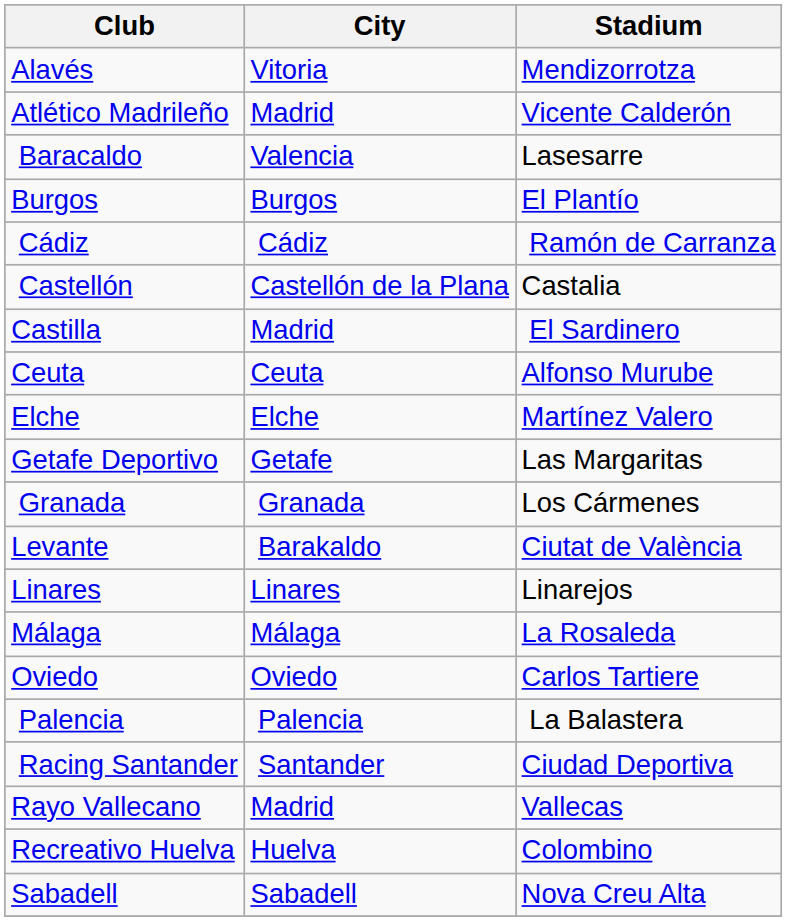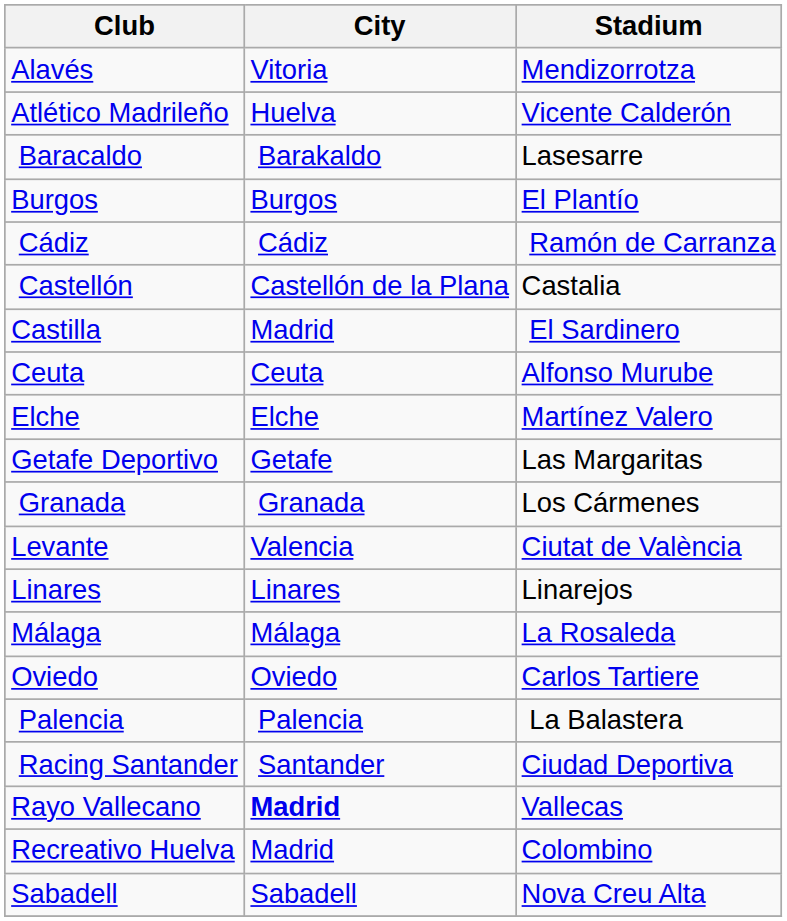Atlético Madrileño | City: Madrid -> Huelva
Baracaldo | City: Valencia -> Barakaldo
Levante | City: Barakaldo -> Valencia
Rayo Vallecano | City: normal -> bold
Recreativo Huelva | City: Huelva -> Madrid
